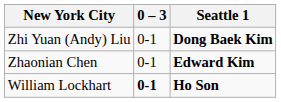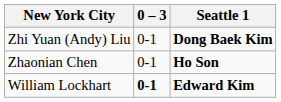Zhaonian Chen | Seattle 1: Edward Kim -> Ho Son
William Lockhart | Seattle 1: Ho Son -> Edward Kim
